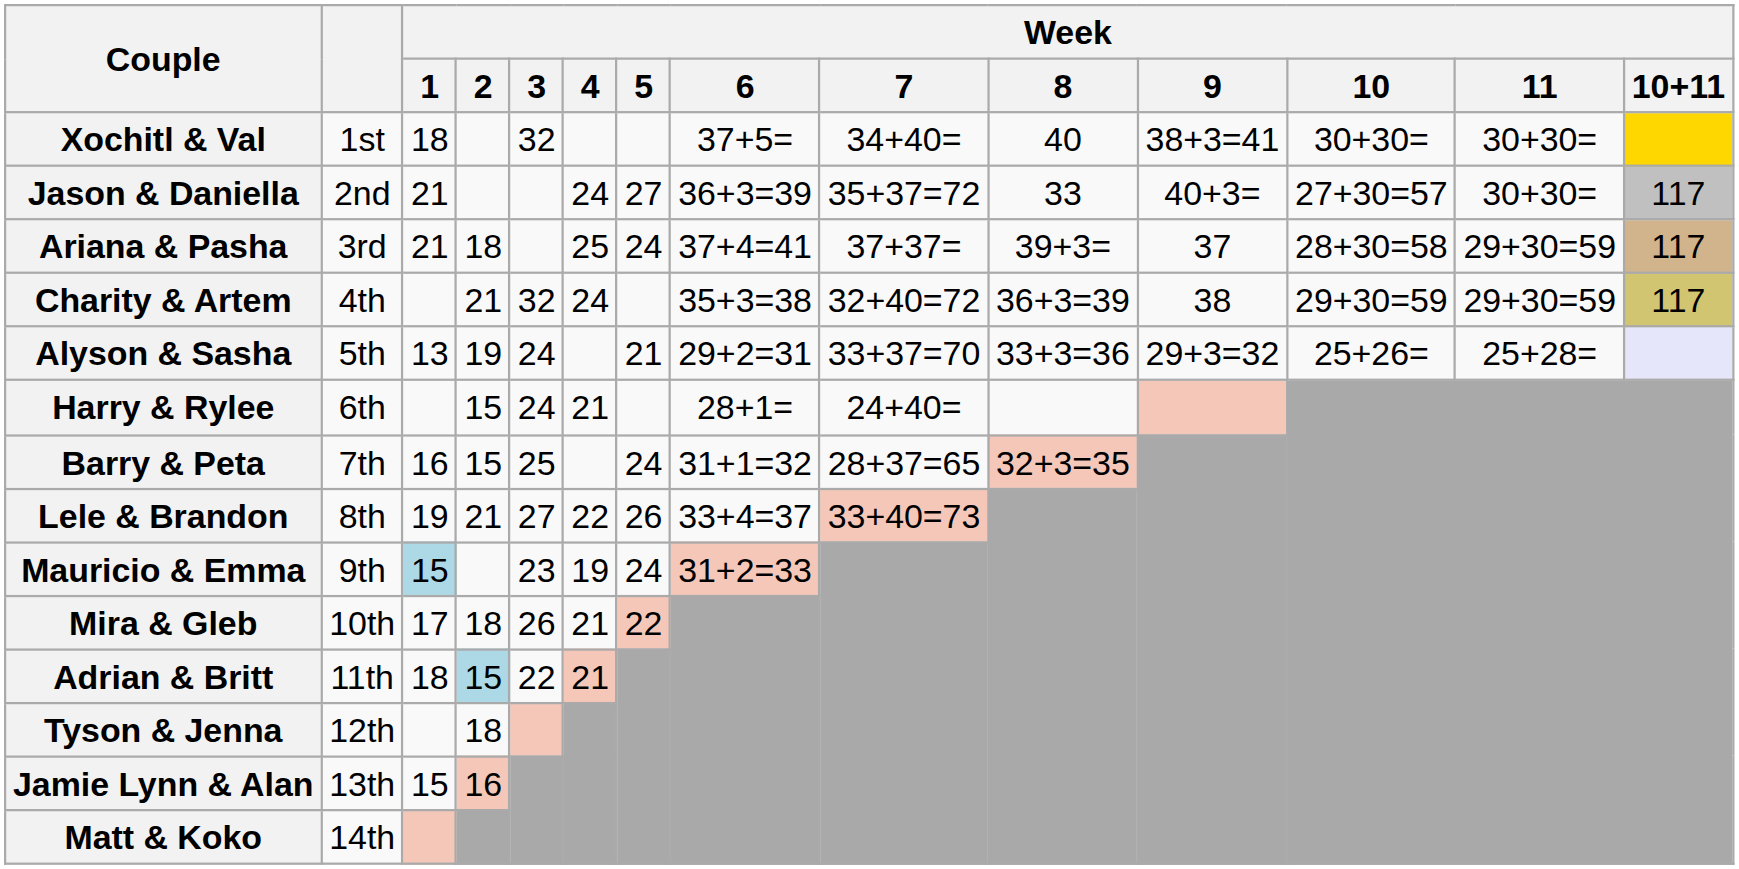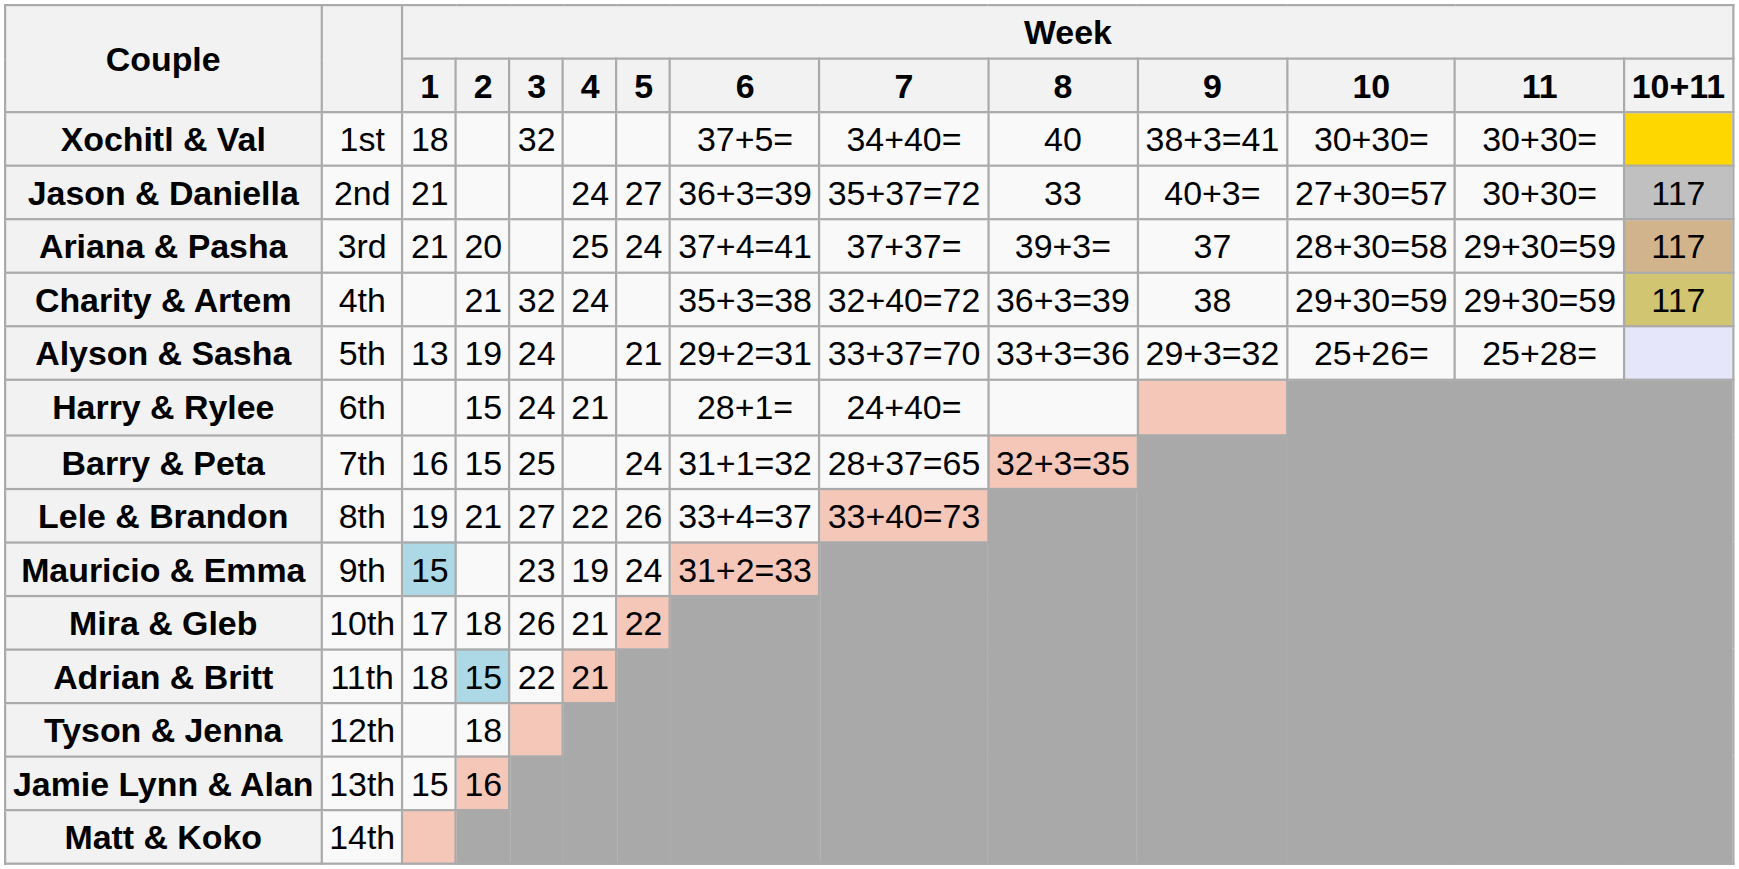Ariana & Pasha | Week / 2: 18 -> 20
